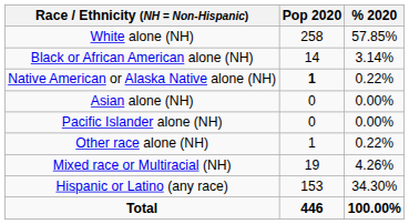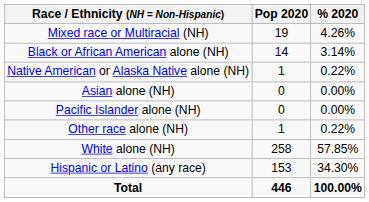rows swapped: White alone (NH) <-> Mixed race or Multiracial (NH)
Native American or Alaska Native alone (NH) | Pop 2020: bold -> normal
